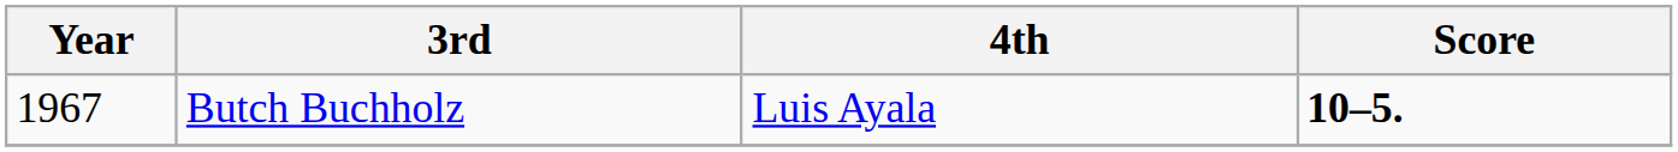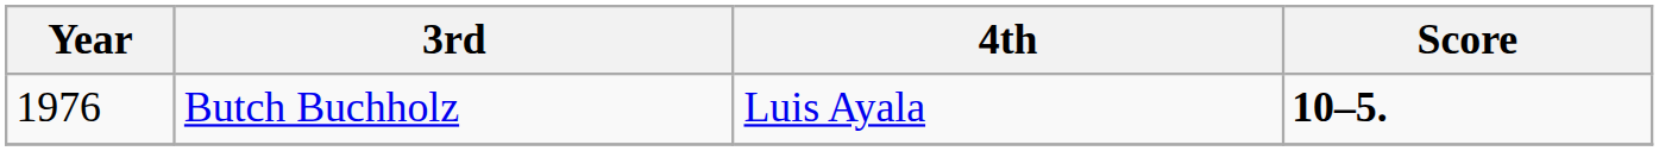Butch Buchholz | Year: 1967 -> 1976
